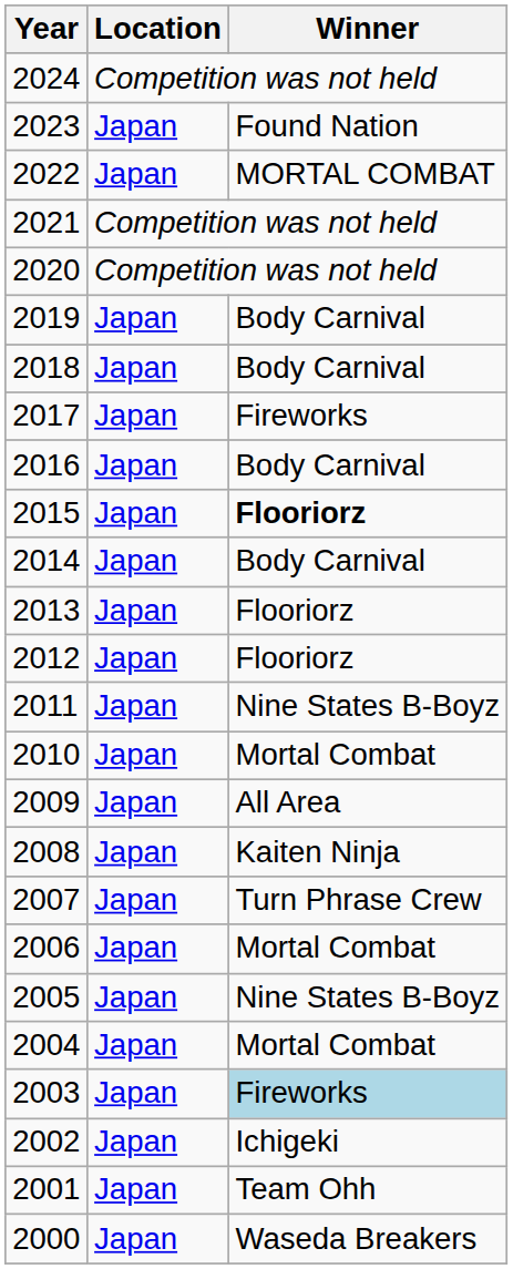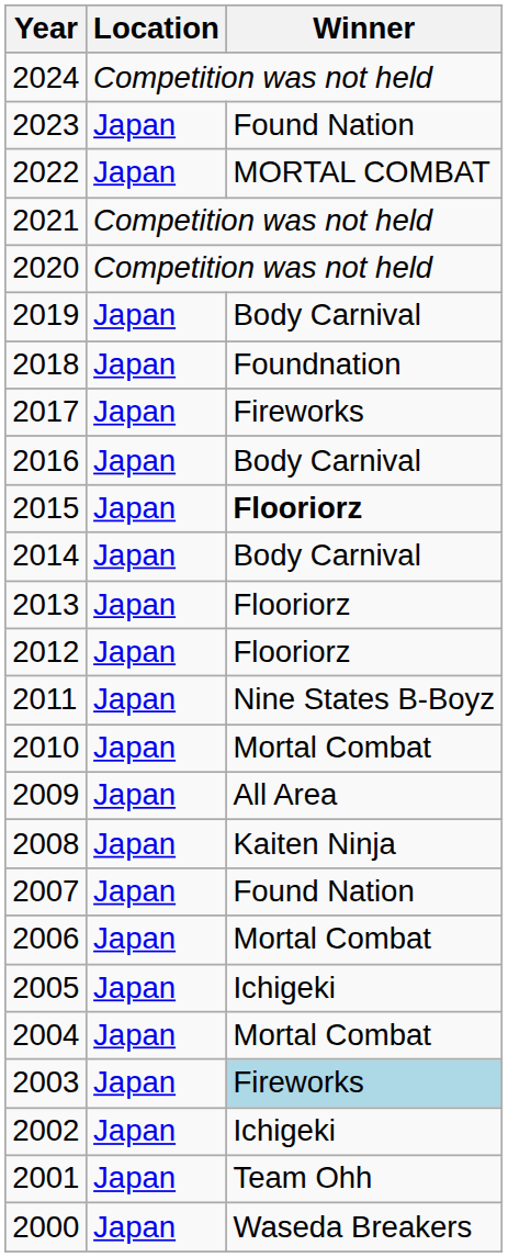2018 | Winner: Body Carnival -> Foundnation
2007 | Winner: Turn Phrase Crew -> Found Nation
2005 | Winner: Nine States B-Boyz -> Ichigeki
